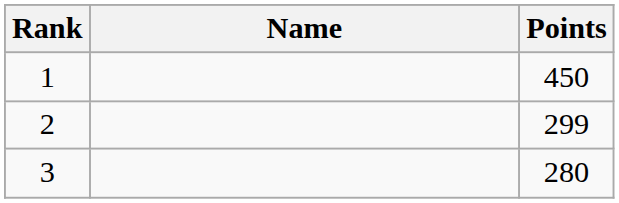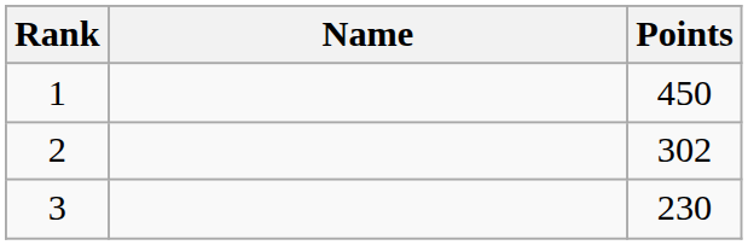2 | Points: 299 -> 302
3 | Points: 280 -> 230
